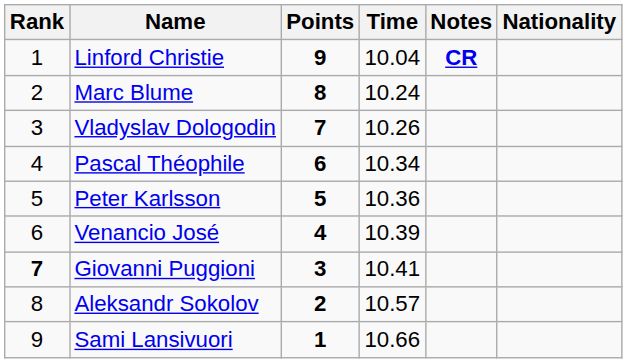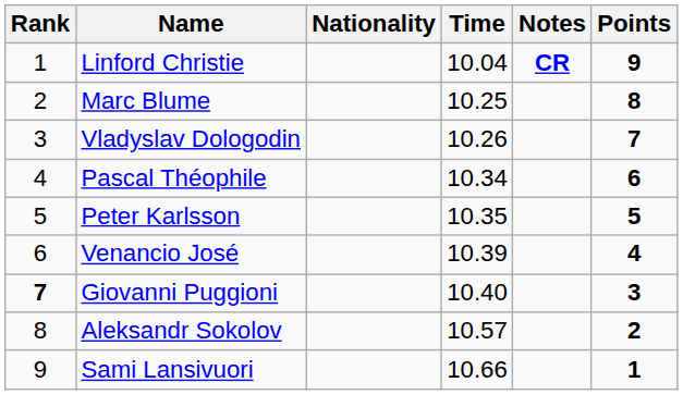columns swapped: Nationality <-> Points
Marc Blume | Time: 10.24 -> 10.25
Peter Karlsson | Time: 10.36 -> 10.35
Giovanni Puggioni | Time: 10.41 -> 10.40
